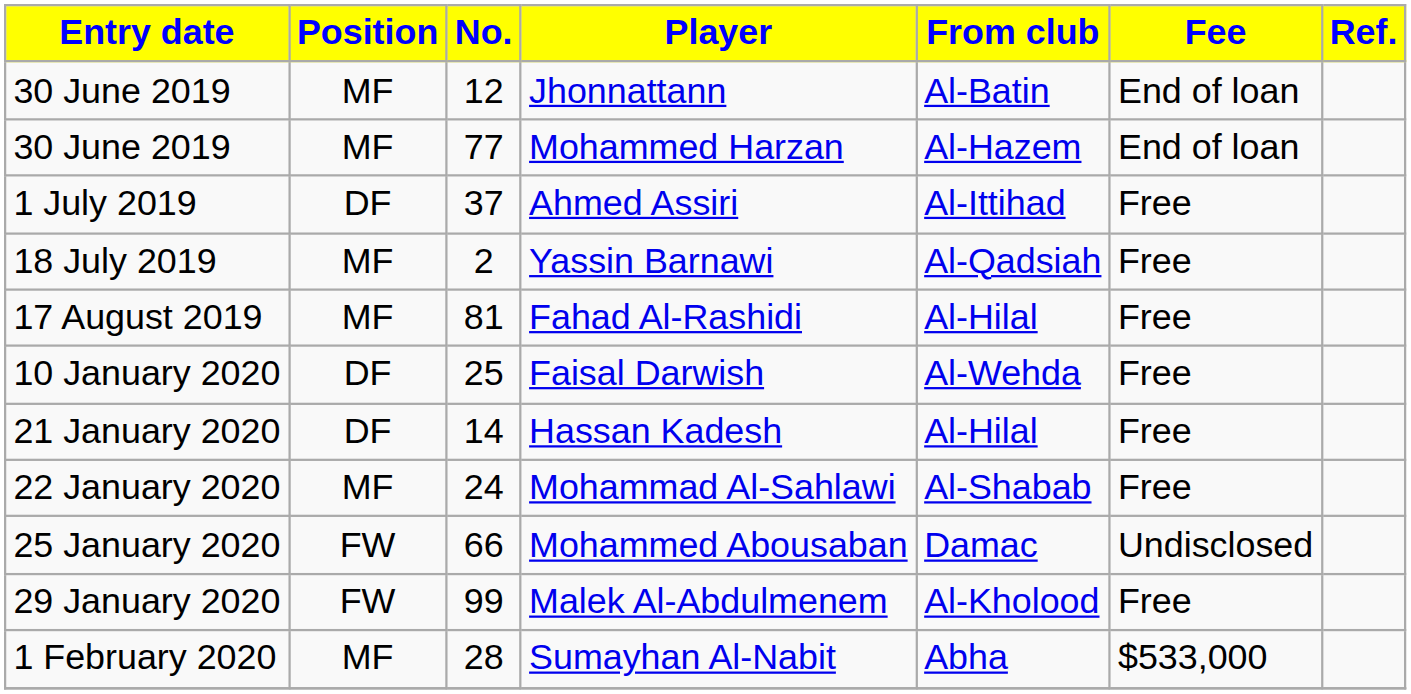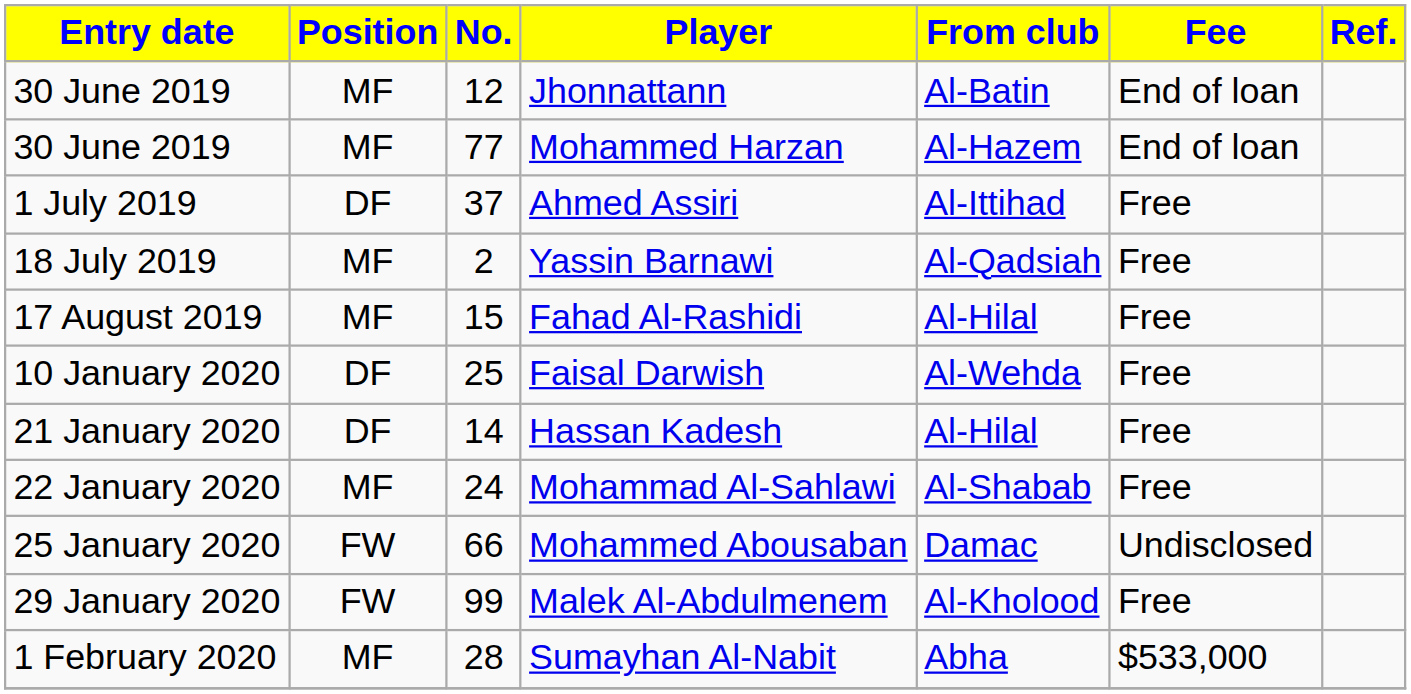Fahad Al-Rashidi | No.: 81 -> 15
